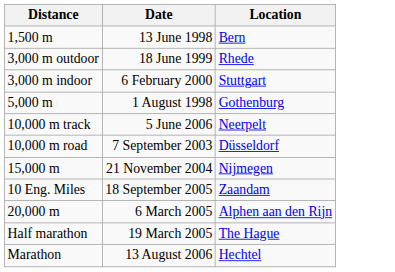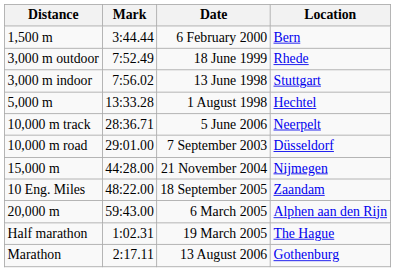+ column: Mark | 3:44.44 | 7:52.49 | 7:56.02 | 13:33.28 | 28:36.71 | 29:01.00 | 44:28.00 | 48:22.00 | 59:43.00 | 1:02.31 | 2:17.11
1,500 m | Date: 13 June 1998 -> 6 February 2000
3,000 m indoor | Date: 6 February 2000 -> 13 June 1998
5,000 m | Location: Gothenburg -> Hechtel
Marathon | Location: Hechtel -> Gothenburg
